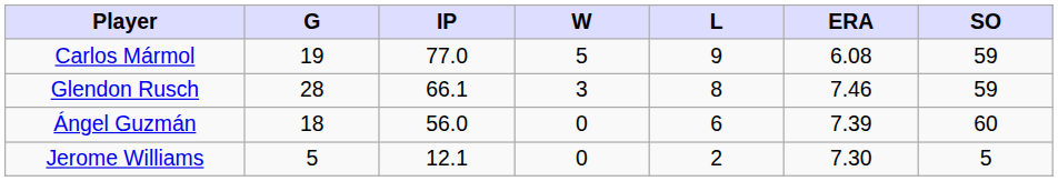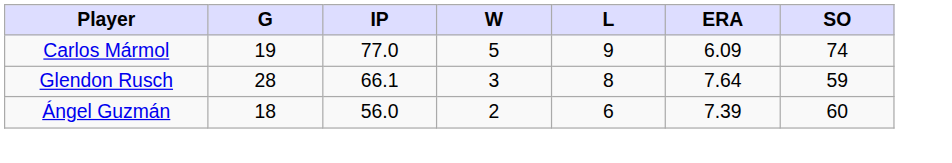Carlos Mármol | ERA: 6.08 -> 6.09
Carlos Mármol | SO: 59 -> 74
Glendon Rusch | ERA: 7.46 -> 7.64
Ángel Guzmán | W: 0 -> 2
- row: Jerome Williams | 5 | 12.1 | 0 | 2 | 7.30 | 5
